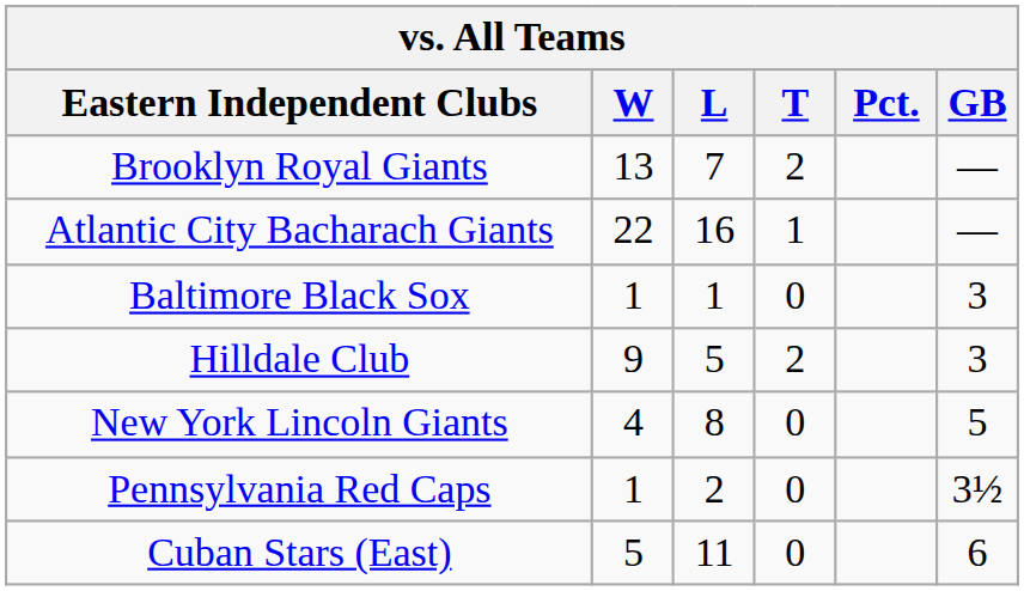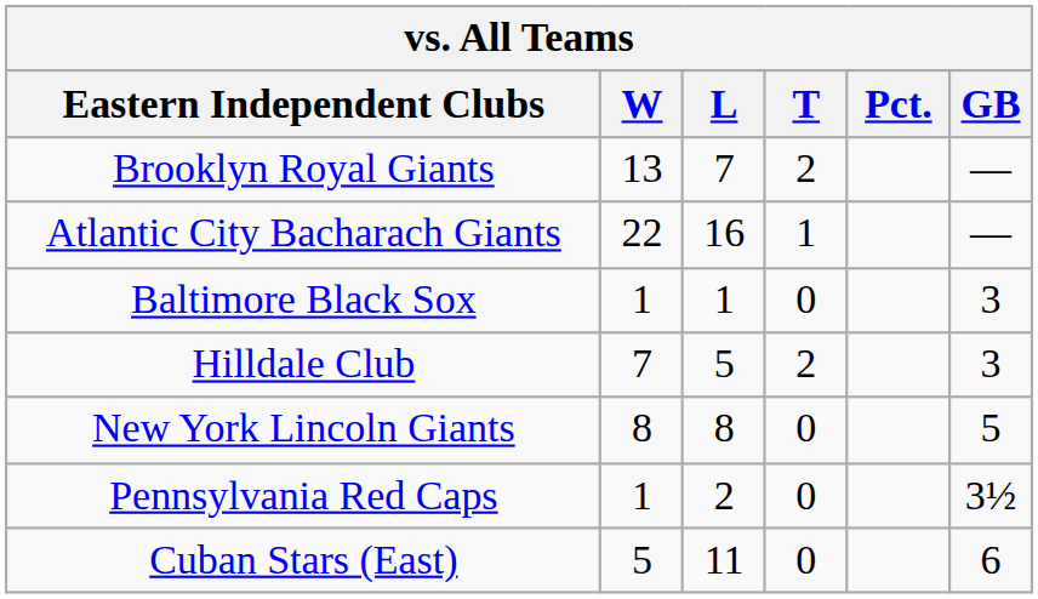Hilldale Club | W: 9 -> 7
New York Lincoln Giants | W: 4 -> 8
